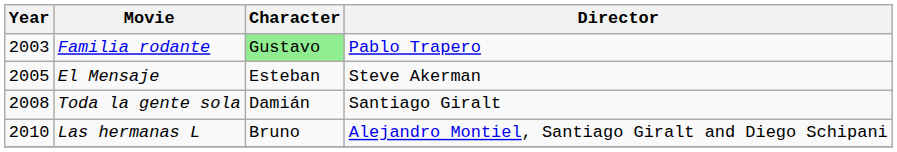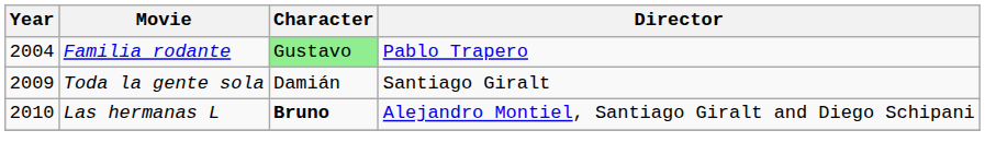Familia rodante | Year: 2003 -> 2004
- row: 2005 | El Mensaje | Esteban | Steve Akerman
Toda la gente sola | Year: 2008 -> 2009
Las hermanas L | Character: normal -> bold
